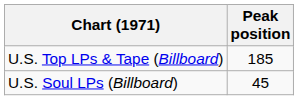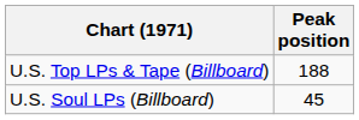U.S. Top LPs & Tape (Billboard) | Peak position: 185 -> 188
